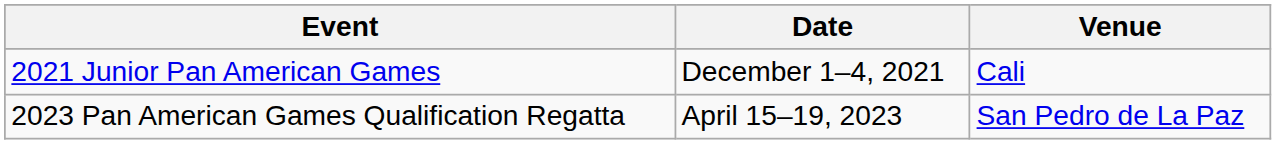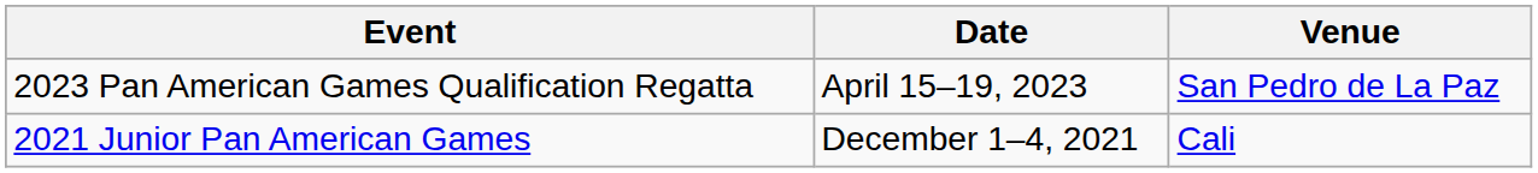rows swapped: 2021 Junior Pan American Games <-> 2023 Pan American Games Qualification Regatta
